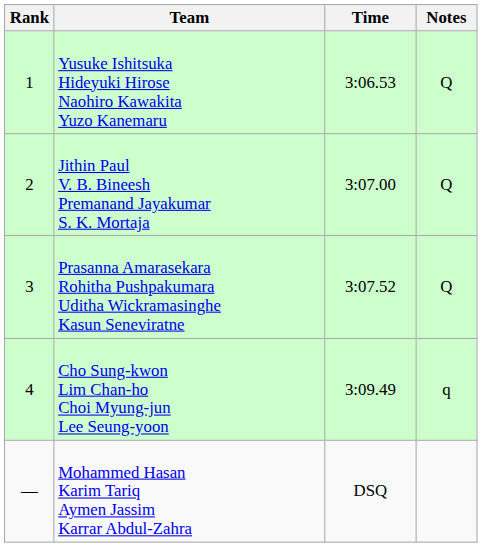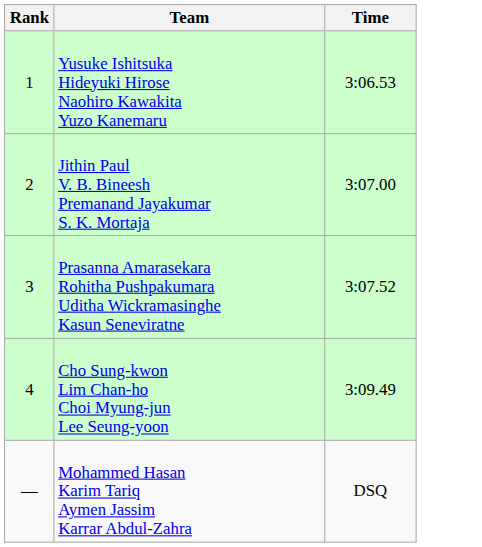- column: Notes | Q | Q | Q | q
